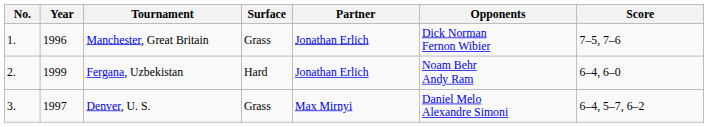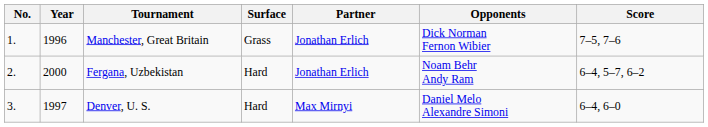Fergana, Uzbekistan | Year: 1999 -> 2000
Fergana, Uzbekistan | Score: 6–4, 6–0 -> 6–4, 5–7, 6–2
Denver, U. S. | Surface: Grass -> Hard
Denver, U. S. | Score: 6–4, 5–7, 6–2 -> 6–4, 6–0
